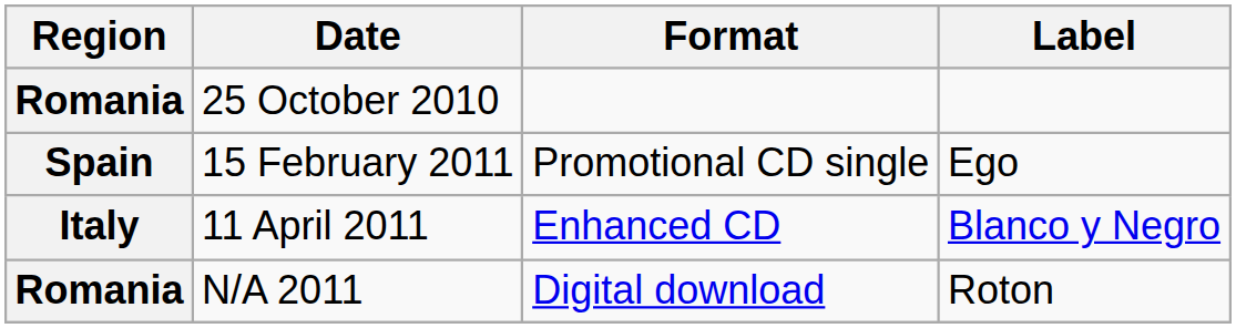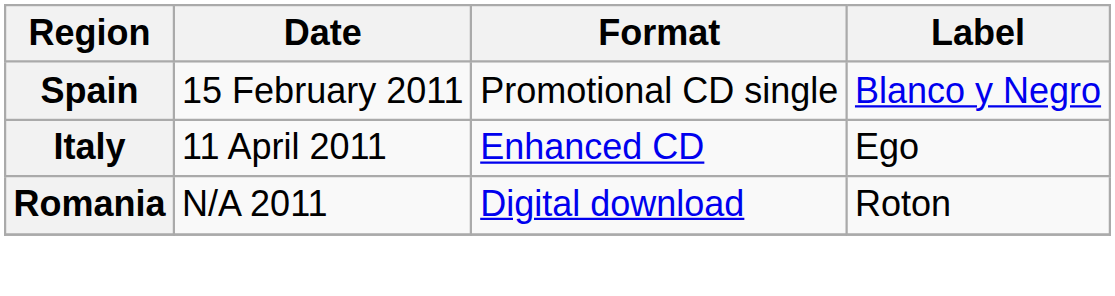- row: Romania | 25 October 2010
15 February 2011 | Label: Ego -> Blanco y Negro
11 April 2011 | Label: Blanco y Negro -> Ego
